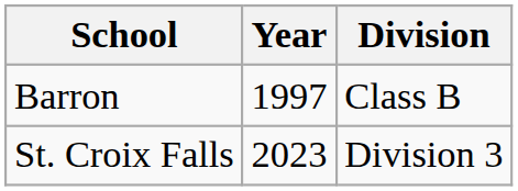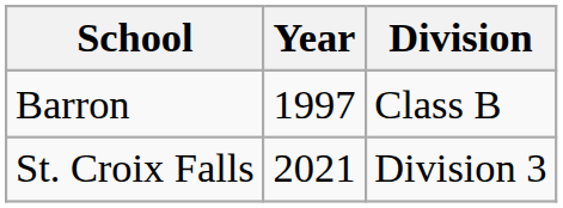St. Croix Falls | Year: 2023 -> 2021
